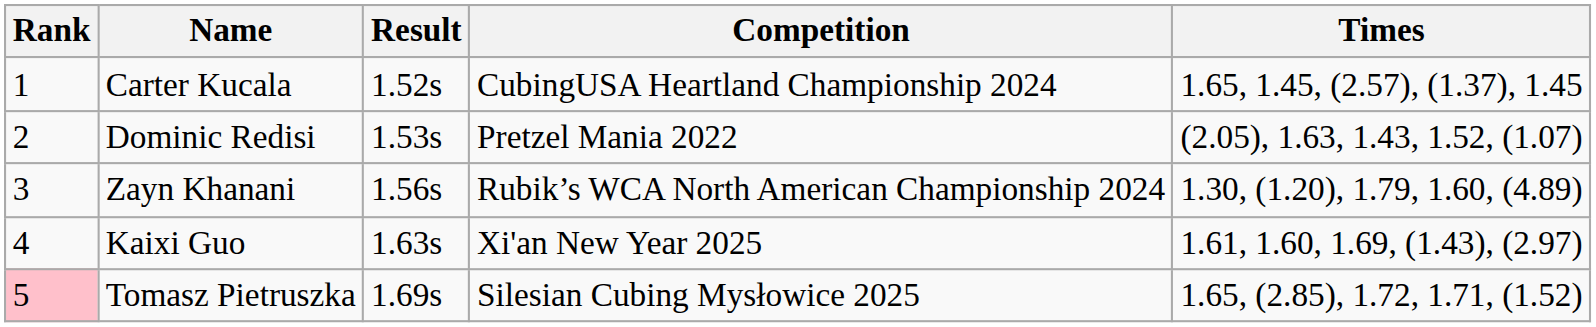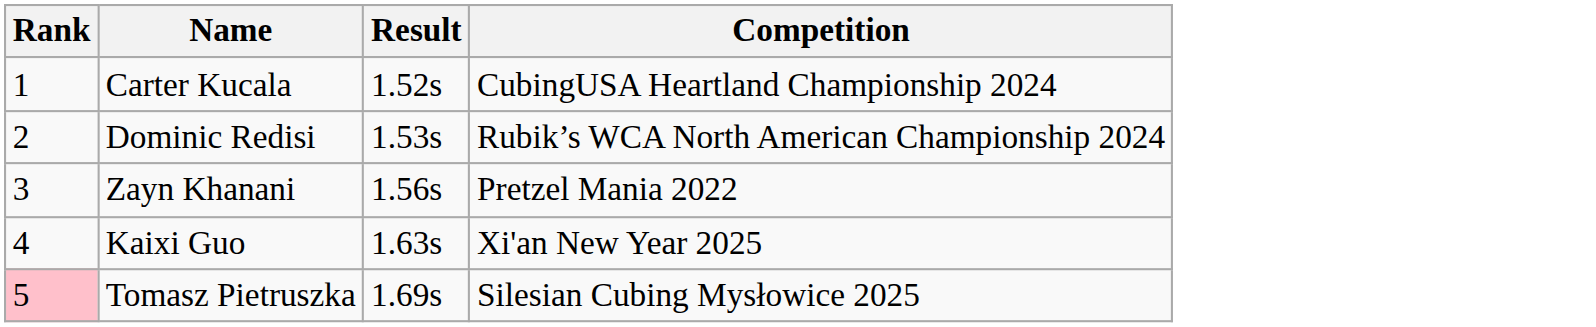- column: Times | 1.65, 1.45, (2.57), (1.37), 1.45 | (2.05), 1.63, 1.43, 1.52, (1.07) | 1.30, (1.20), 1.79, 1.60, (4.89) | 1.61, 1.60, 1.69, (1.43), (2.97) | 1.65, (2.85), 1.72, 1.71, (1.52)
Dominic Redisi | Competition: Pretzel Mania 2022 -> Rubik’s WCA North American Championship 2024
Zayn Khanani | Competition: Rubik’s WCA North American Championship 2024 -> Pretzel Mania 2022
